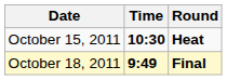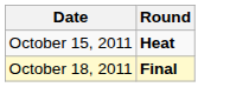- column: Time | 10:30 | 9:49
